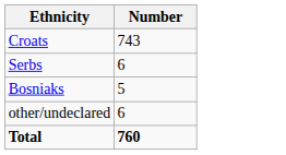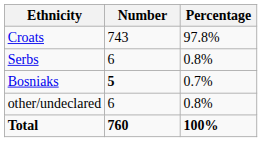+ column: Percentage | 97.8% | 0.8% | 0.7% | 0.8% | 100%
Bosniaks | Number: normal -> bold
